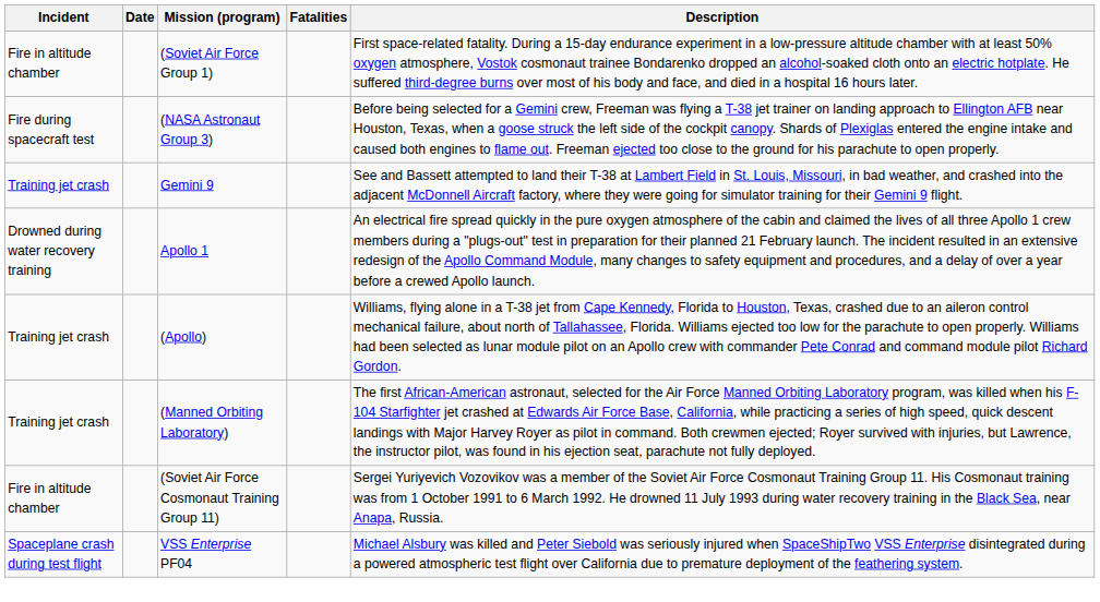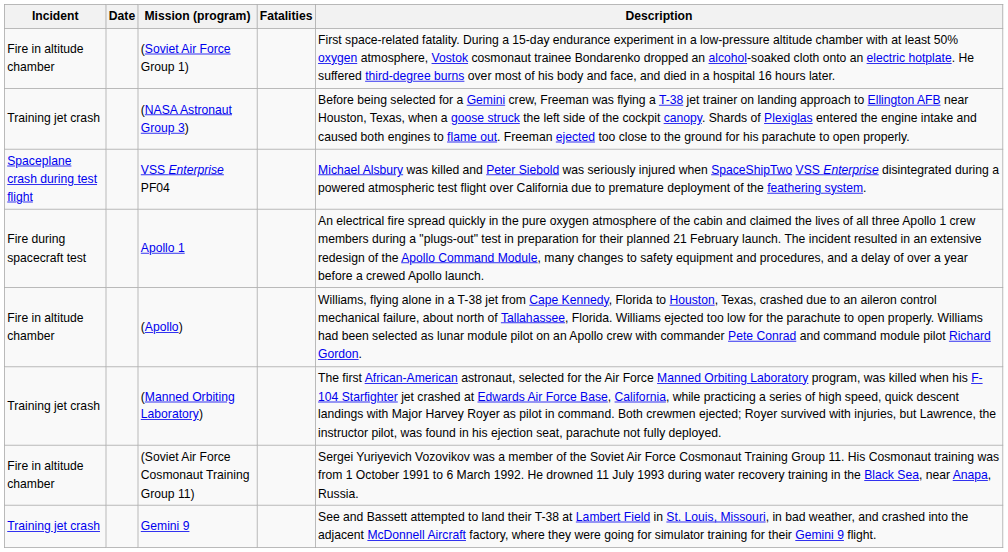(NASA Astronaut Group 3) | Incident: Fire during spacecraft test -> Training jet crash
rows swapped: Gemini 9 <-> VSS Enterprise PF04
Apollo 1 | Incident: Drowned during water recovery training -> Fire during spacecraft test
(Apollo) | Incident: Training jet crash -> Fire in altitude chamber
